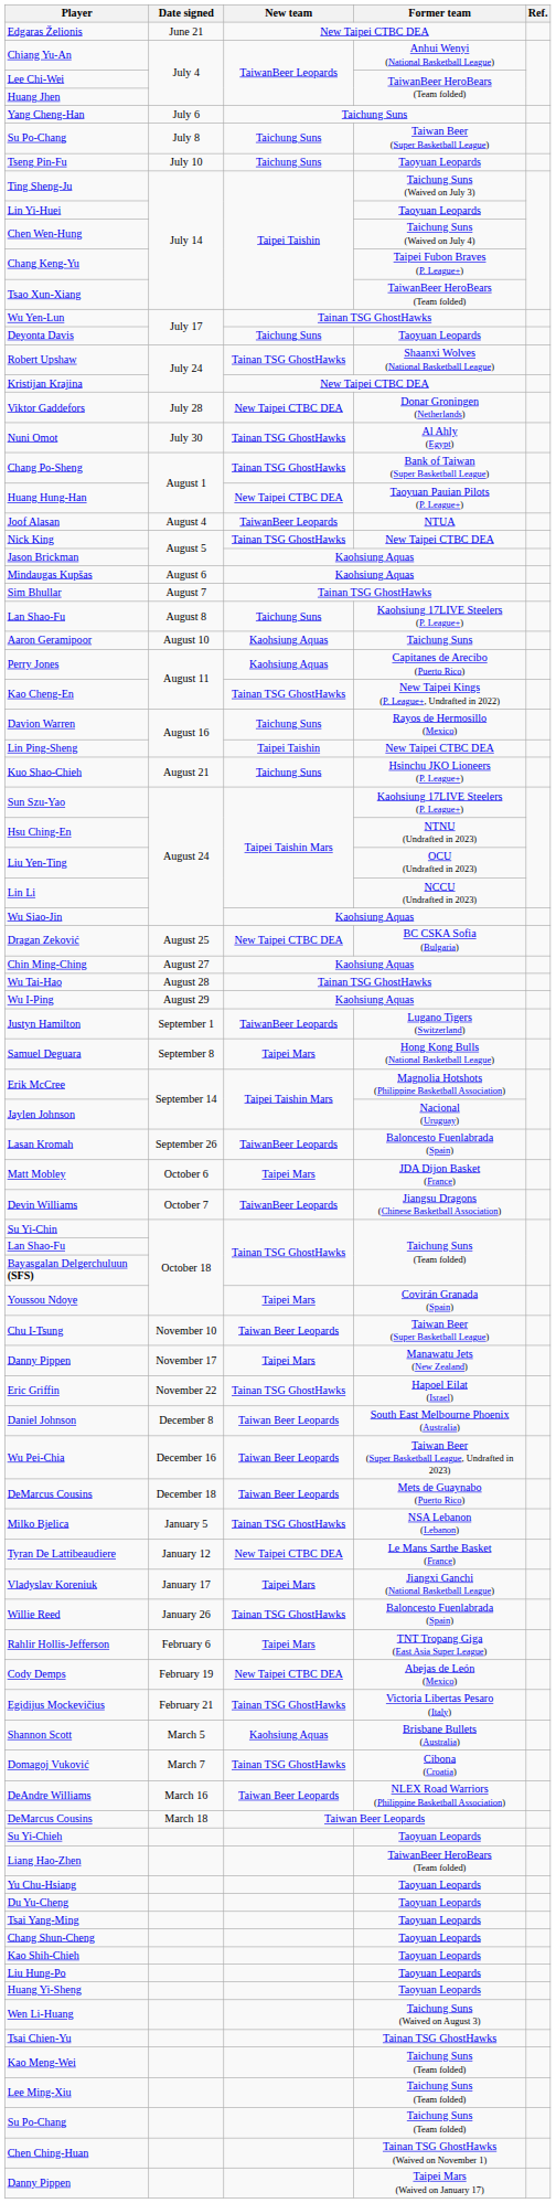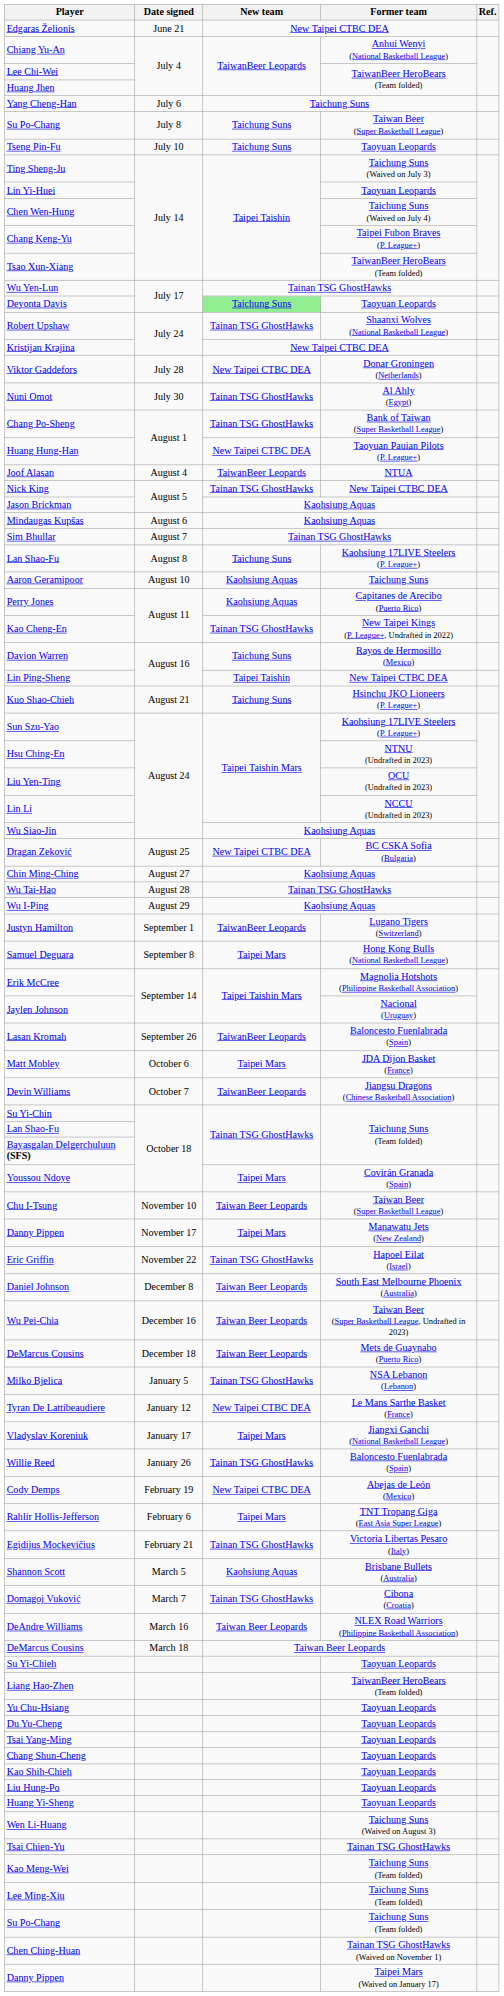Deyonta Davis | New team: no background -> lightgreen background
rows swapped: Rahlir Hollis-Jefferson <-> Cody Demps
